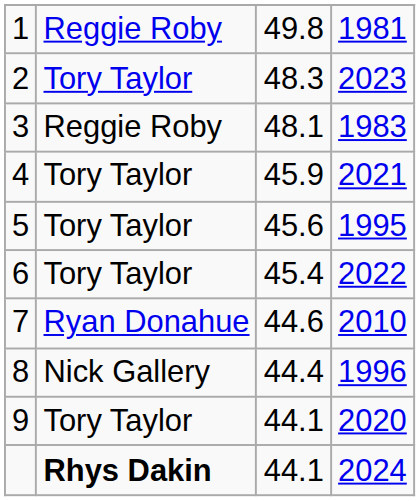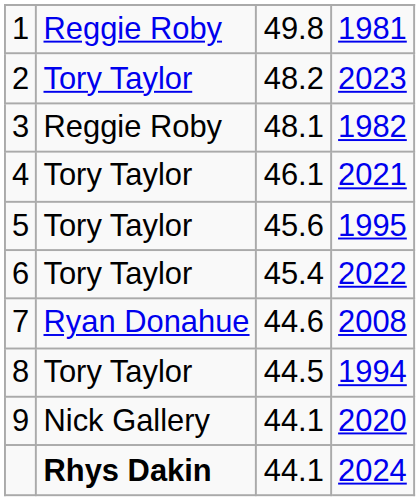2 | column 3: 48.3 -> 48.2
3 | column 4: 1983 -> 1982
4 | column 3: 45.9 -> 46.1
7 | column 4: 2010 -> 2008
8 | column 2: Nick Gallery -> Tory Taylor
8 | column 3: 44.4 -> 44.5
8 | column 4: 1996 -> 1994
9 | column 2: Tory Taylor -> Nick Gallery
